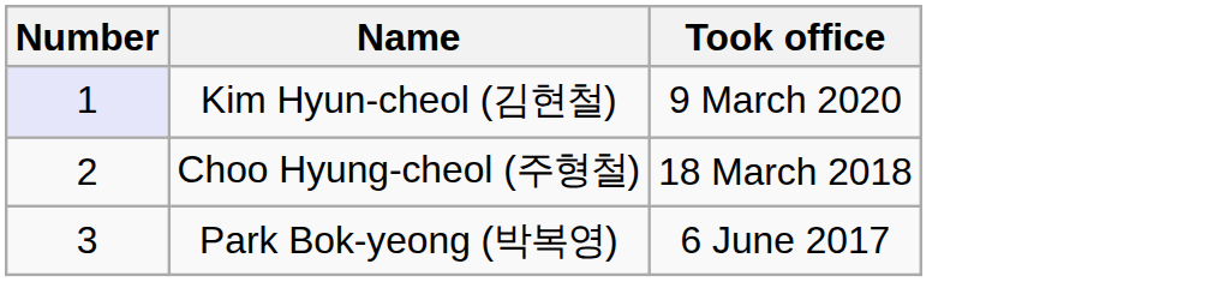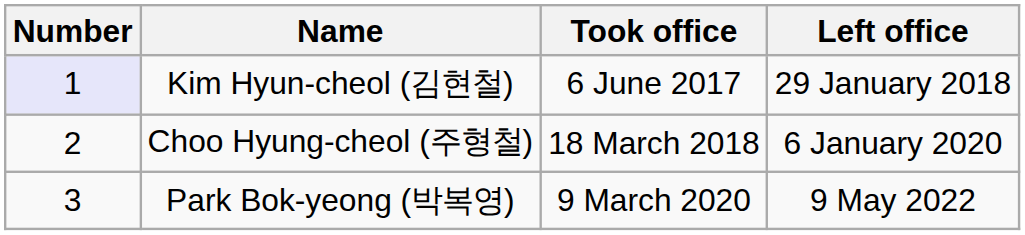+ column: Left office | 29 January 2018 | 6 January 2020 | 9 May 2022
Kim Hyun-cheol (김현철) | Took office: 9 March 2020 -> 6 June 2017
Park Bok-yeong (박복영) | Took office: 6 June 2017 -> 9 March 2020
